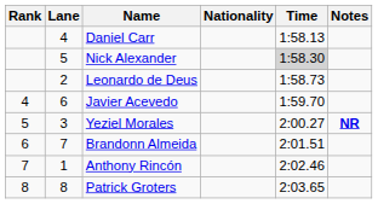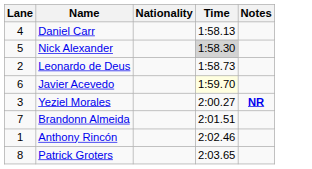- column: Rank | 4 | 5 | 6 | 7 | 8
Javier Acevedo | Time: no background -> lightyellow background
